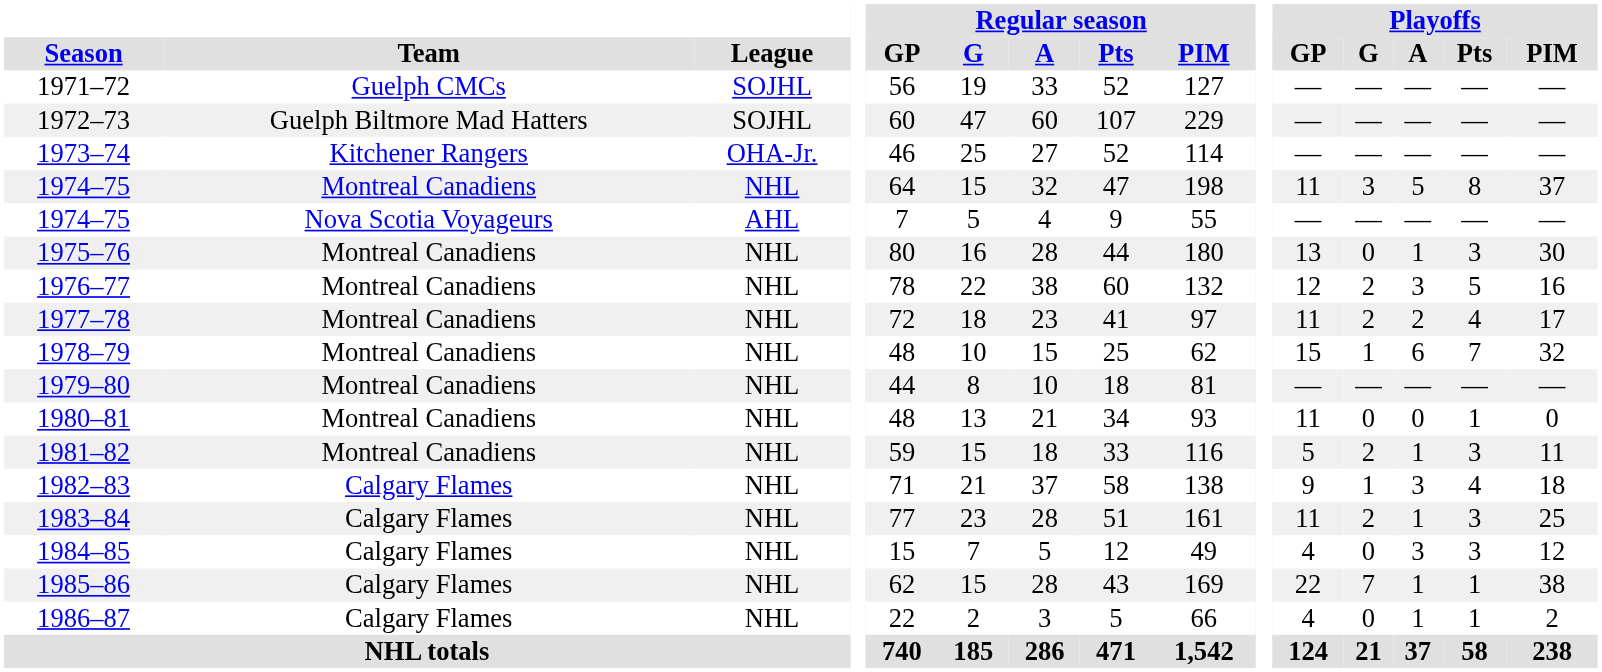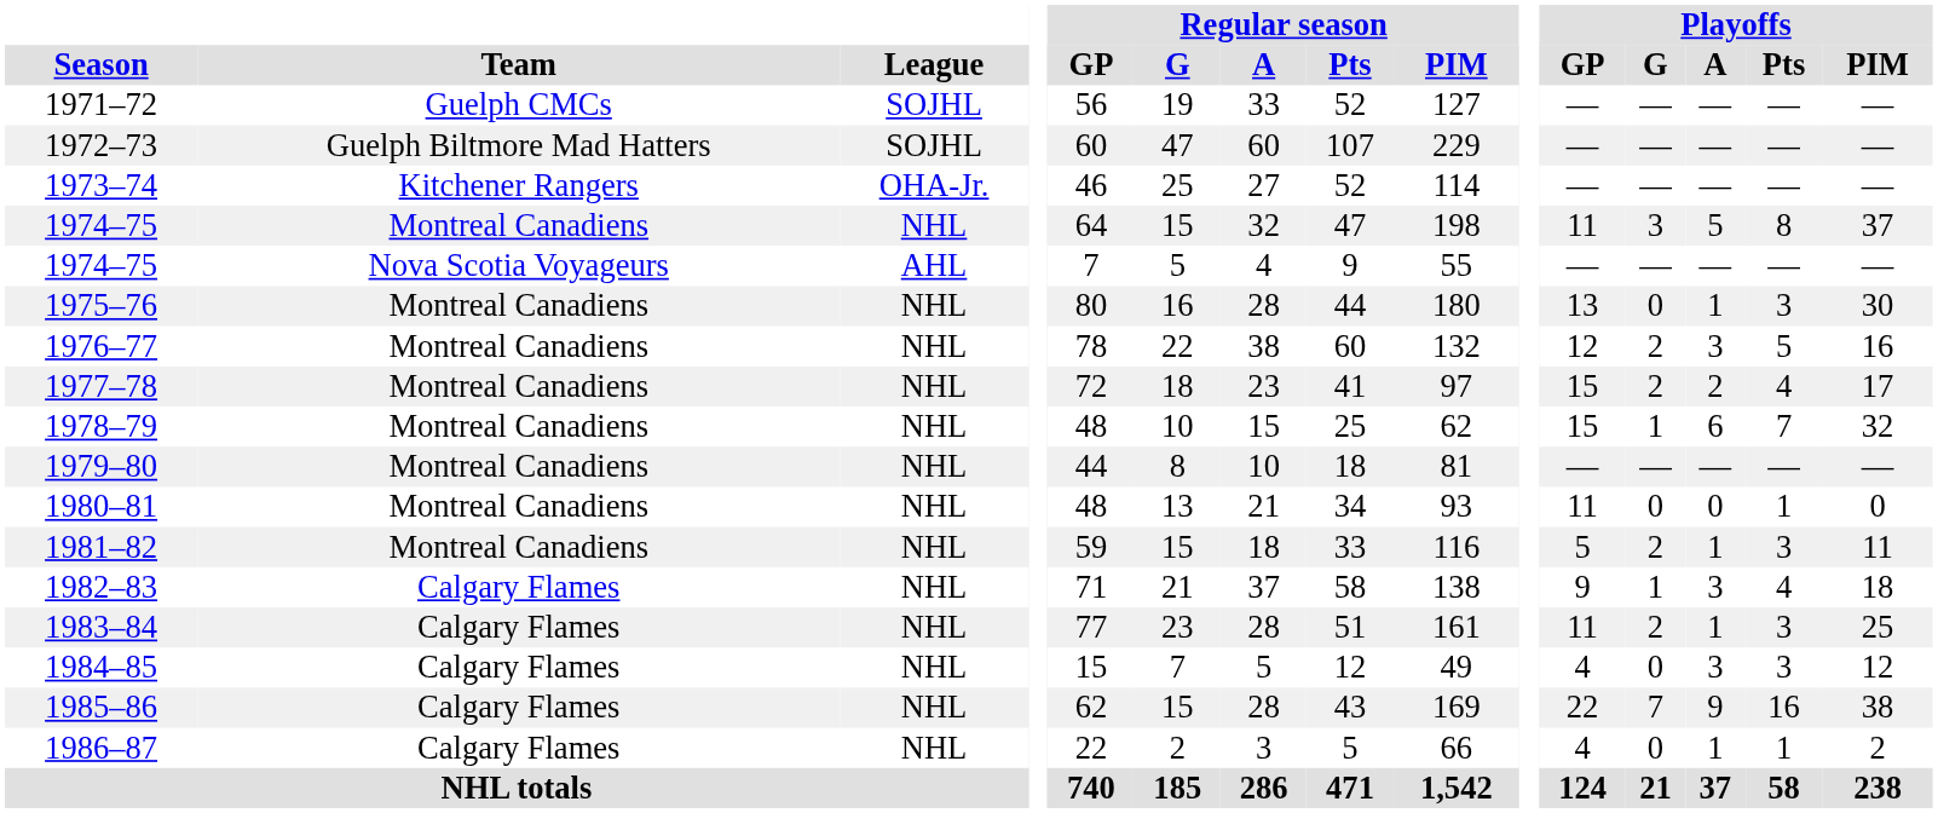1977–78 | Playoffs / GP: 11 -> 15
1985–86 | Playoffs / A: 1 -> 9
1985–86 | Playoffs / Pts: 1 -> 16
